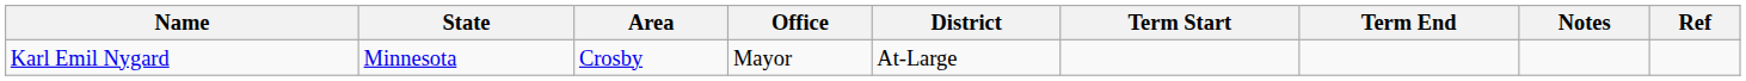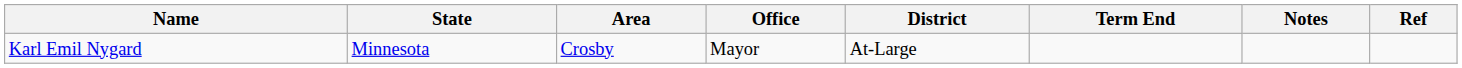- column: Term Start
